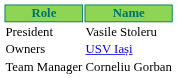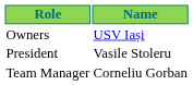rows swapped: Owners <-> President
